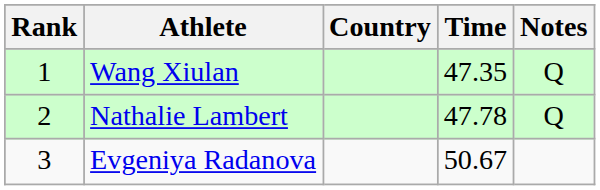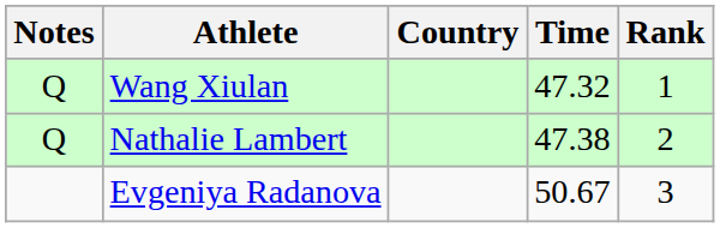columns swapped: Rank <-> Notes
Wang Xiulan | Time: 47.35 -> 47.32
Nathalie Lambert | Time: 47.78 -> 47.38
